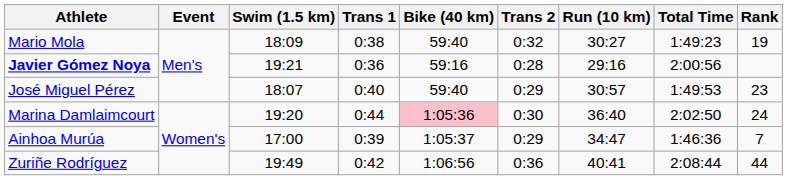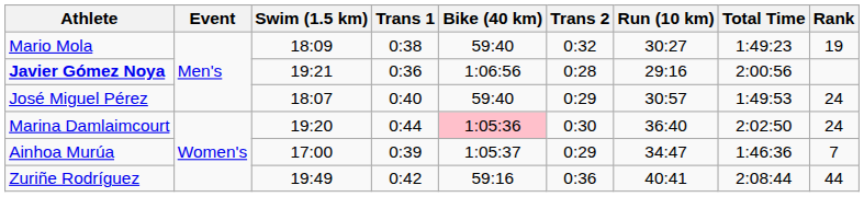Javier Gómez Noya | Bike (40 km): 59:16 -> 1:06:56
José Miguel Pérez | Rank: 23 -> 24
Zuriñe Rodríguez | Bike (40 km): 1:06:56 -> 59:16
